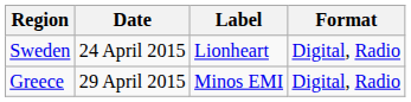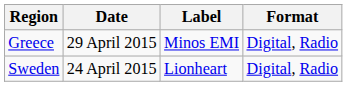rows swapped: Sweden <-> Greece
